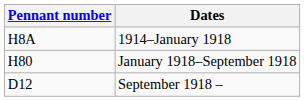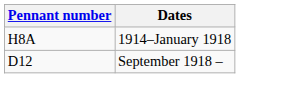- row: H80 | January 1918–September 1918
